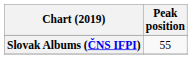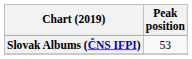Slovak Albums (ČNS IFPI) | Peak position: 55 -> 53
